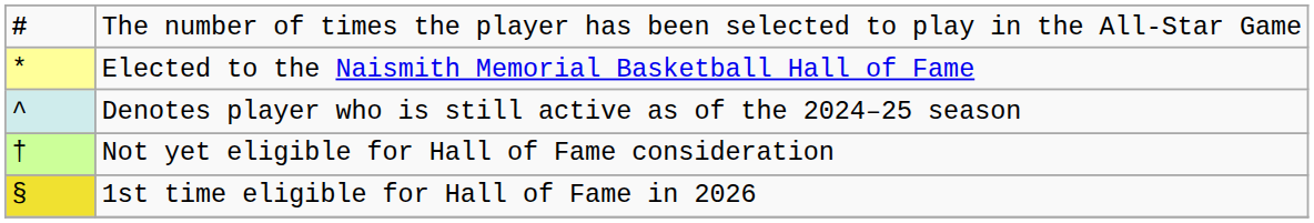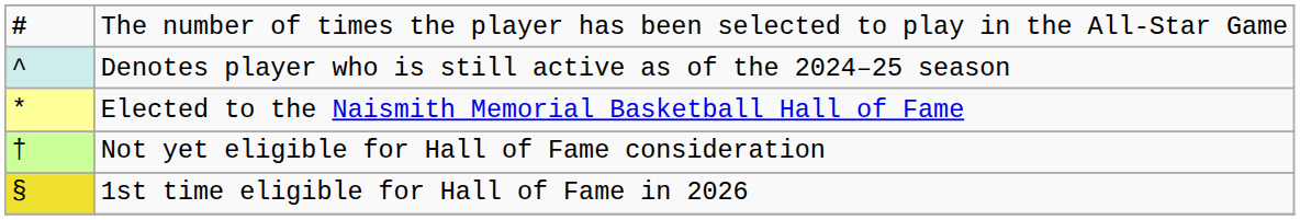rows swapped: Denotes player who is still active as of the 2024–25 season <-> Elected to the Naismith Memorial Basketball Hall of Fame
